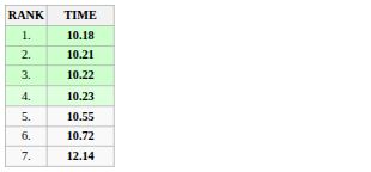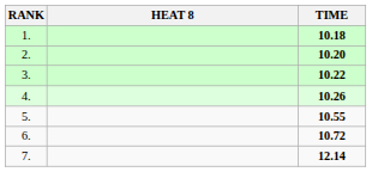+ column: HEAT 8
2. | TIME: 10.21 -> 10.20
4. | TIME: 10.23 -> 10.26
